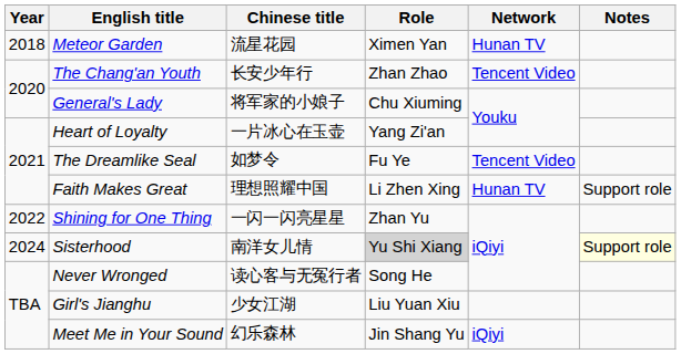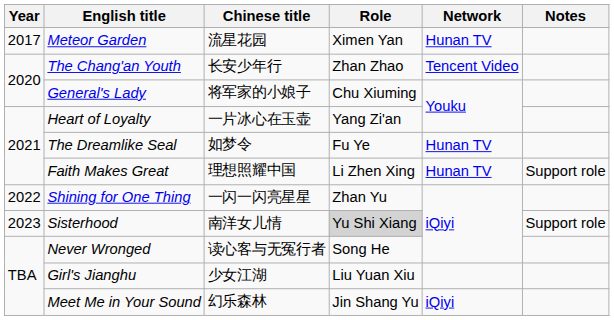Meteor Garden | Year: 2018 -> 2017
The Dreamlike Seal | Network: Tencent Video -> Hunan TV
Sisterhood | Year: 2024 -> 2023
Sisterhood | Notes: lightyellow background -> no background
